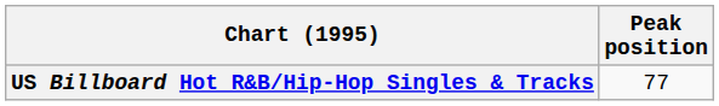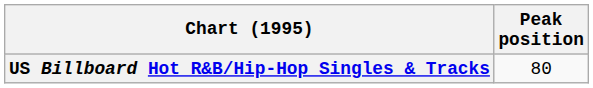US Billboard Hot R&B/Hip-Hop Singles & Tracks | Peak position: 77 -> 80
